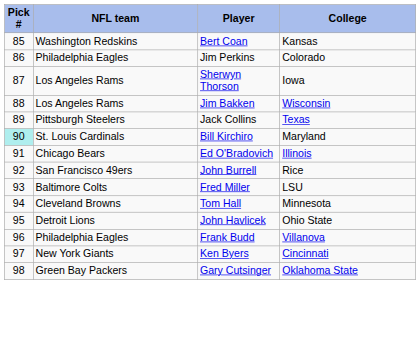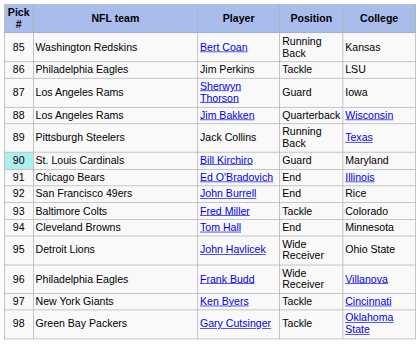+ column: Position | Running Back | Tackle | Guard | Quarterback | Running Back | Guard | End | End | Tackle | End | Wide Receiver | Wide Receiver | Tackle | Tackle
Jim Perkins | College: Colorado -> LSU
Fred Miller | College: LSU -> Colorado
